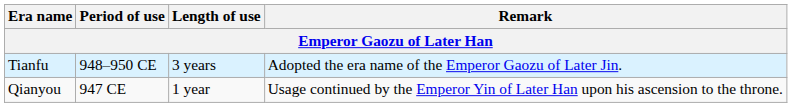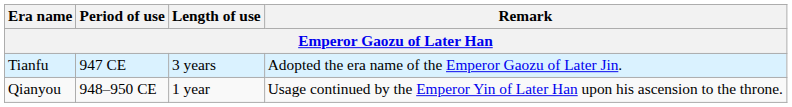Tianfu | Period of use: 948–950 CE -> 947 CE
Qianyou | Period of use: 947 CE -> 948–950 CE
